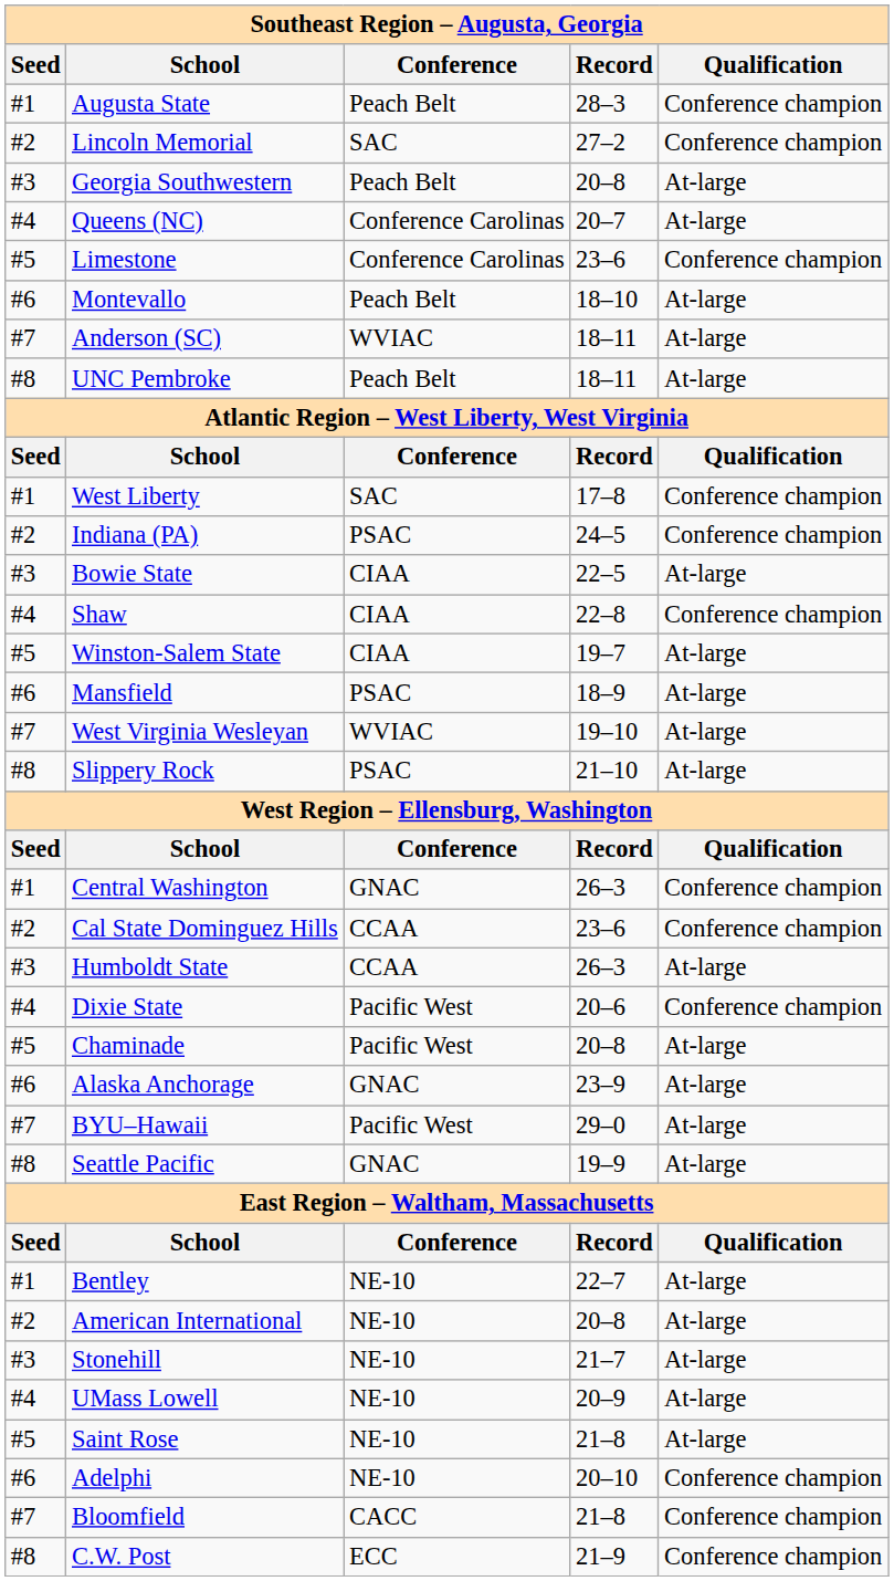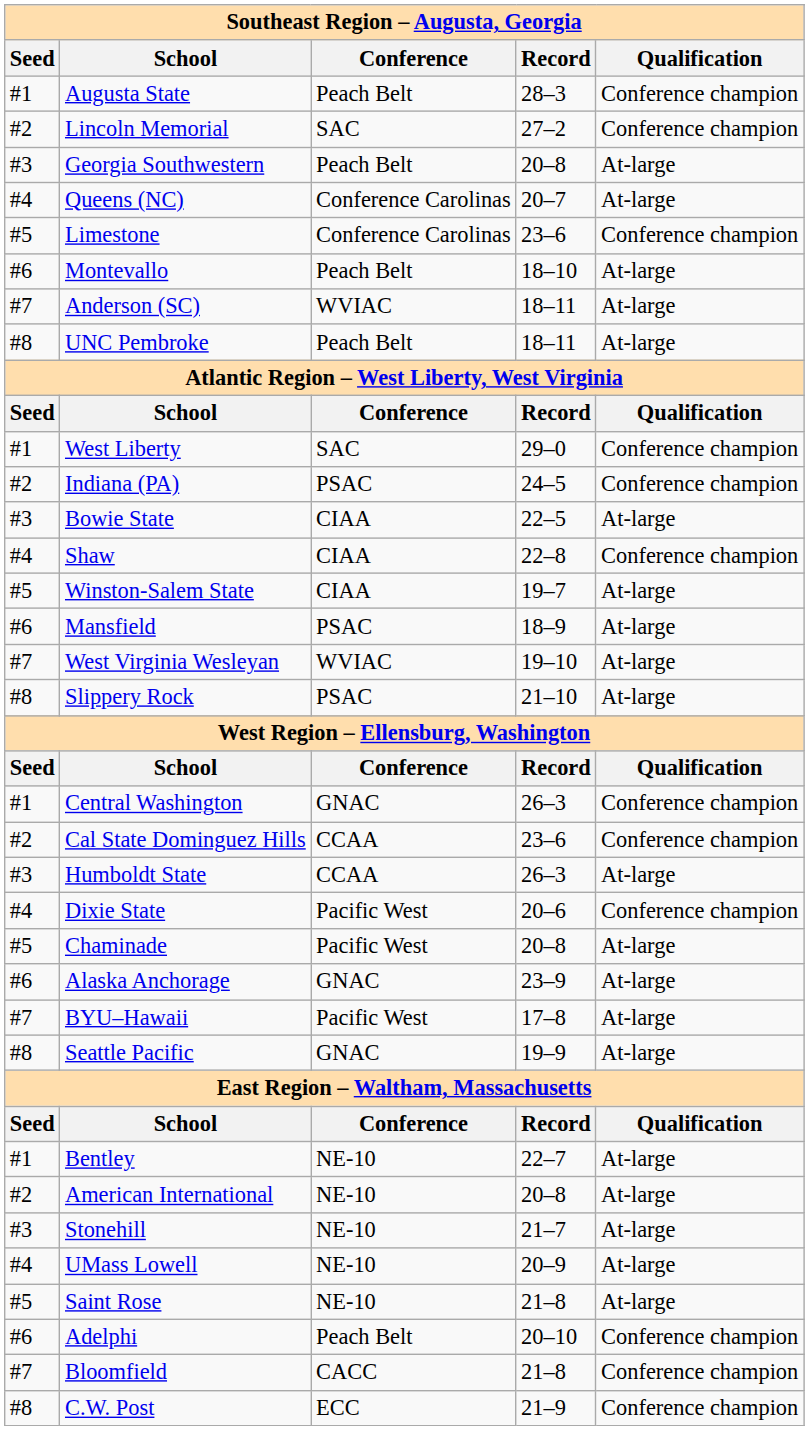West Liberty | Record: 17–8 -> 29–0
BYU–Hawaii | Record: 29–0 -> 17–8
Adelphi | Conference: NE-10 -> Peach Belt
